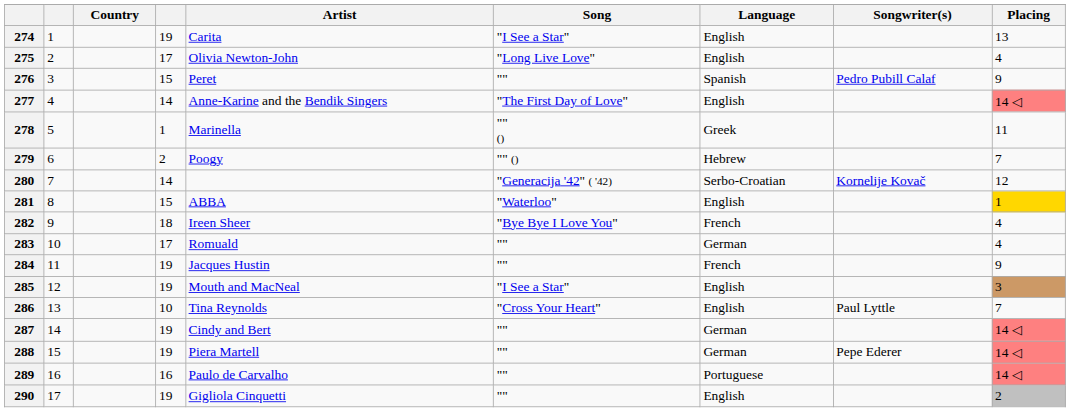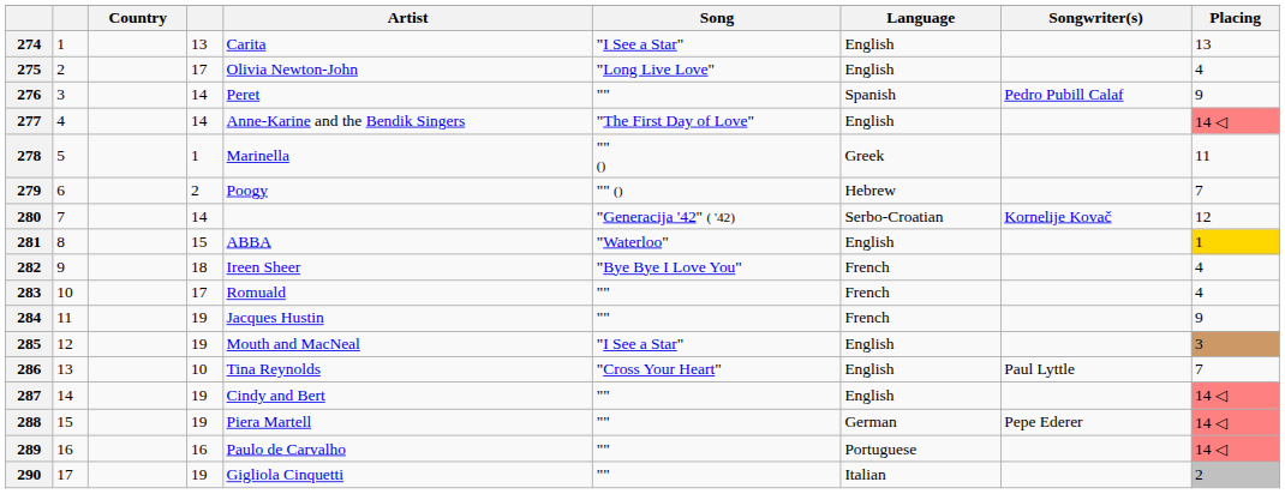274 | column 4: 19 -> 13
276 | column 4: 15 -> 14
283 | Language: German -> French
287 | Language: German -> English
290 | Language: English -> Italian
